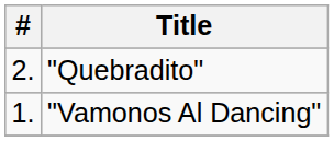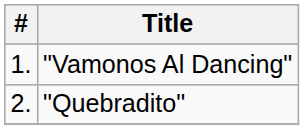rows swapped: "Vamonos Al Dancing" <-> "Quebradito"
